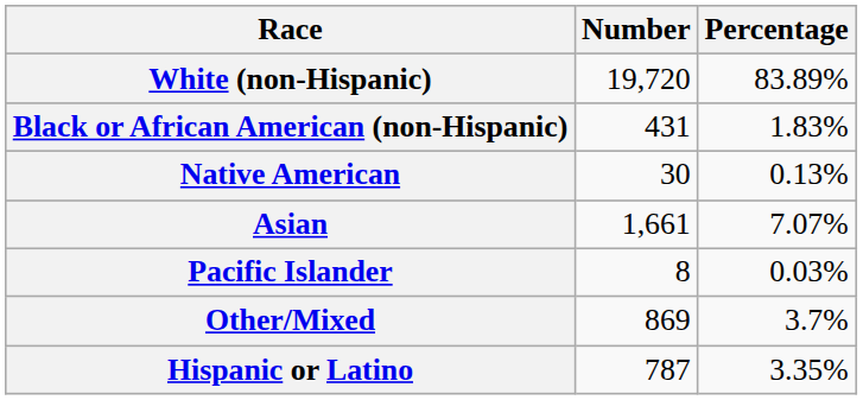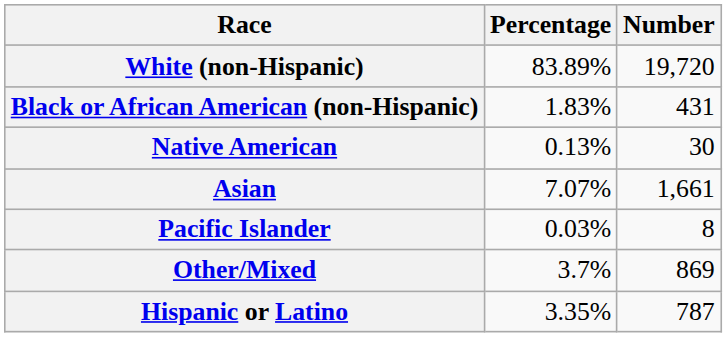columns swapped: Number <-> Percentage
